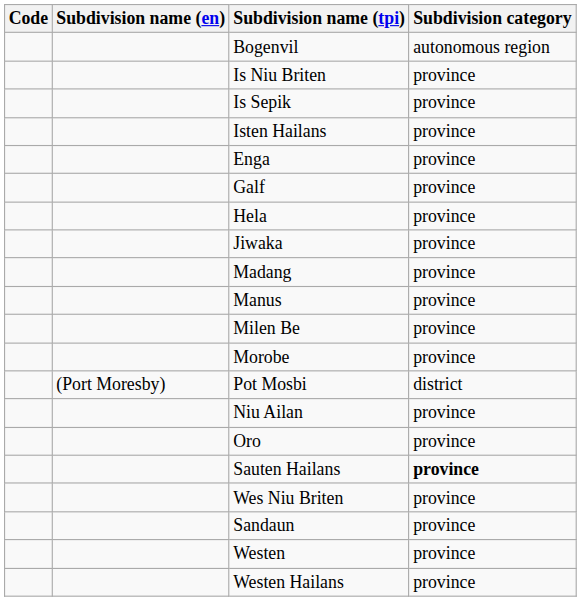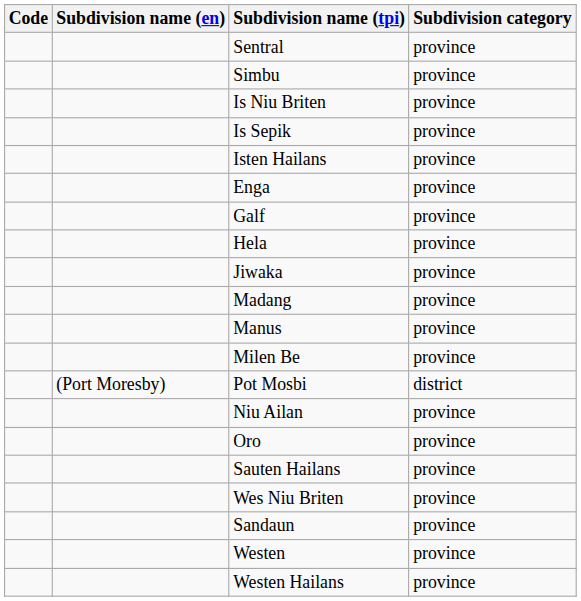- row: Bogenvil | autonomous region
+ row: Sentral | province
+ row: Simbu | province
- row: Morobe | province
Sauten Hailans | Subdivision category: bold -> normal
